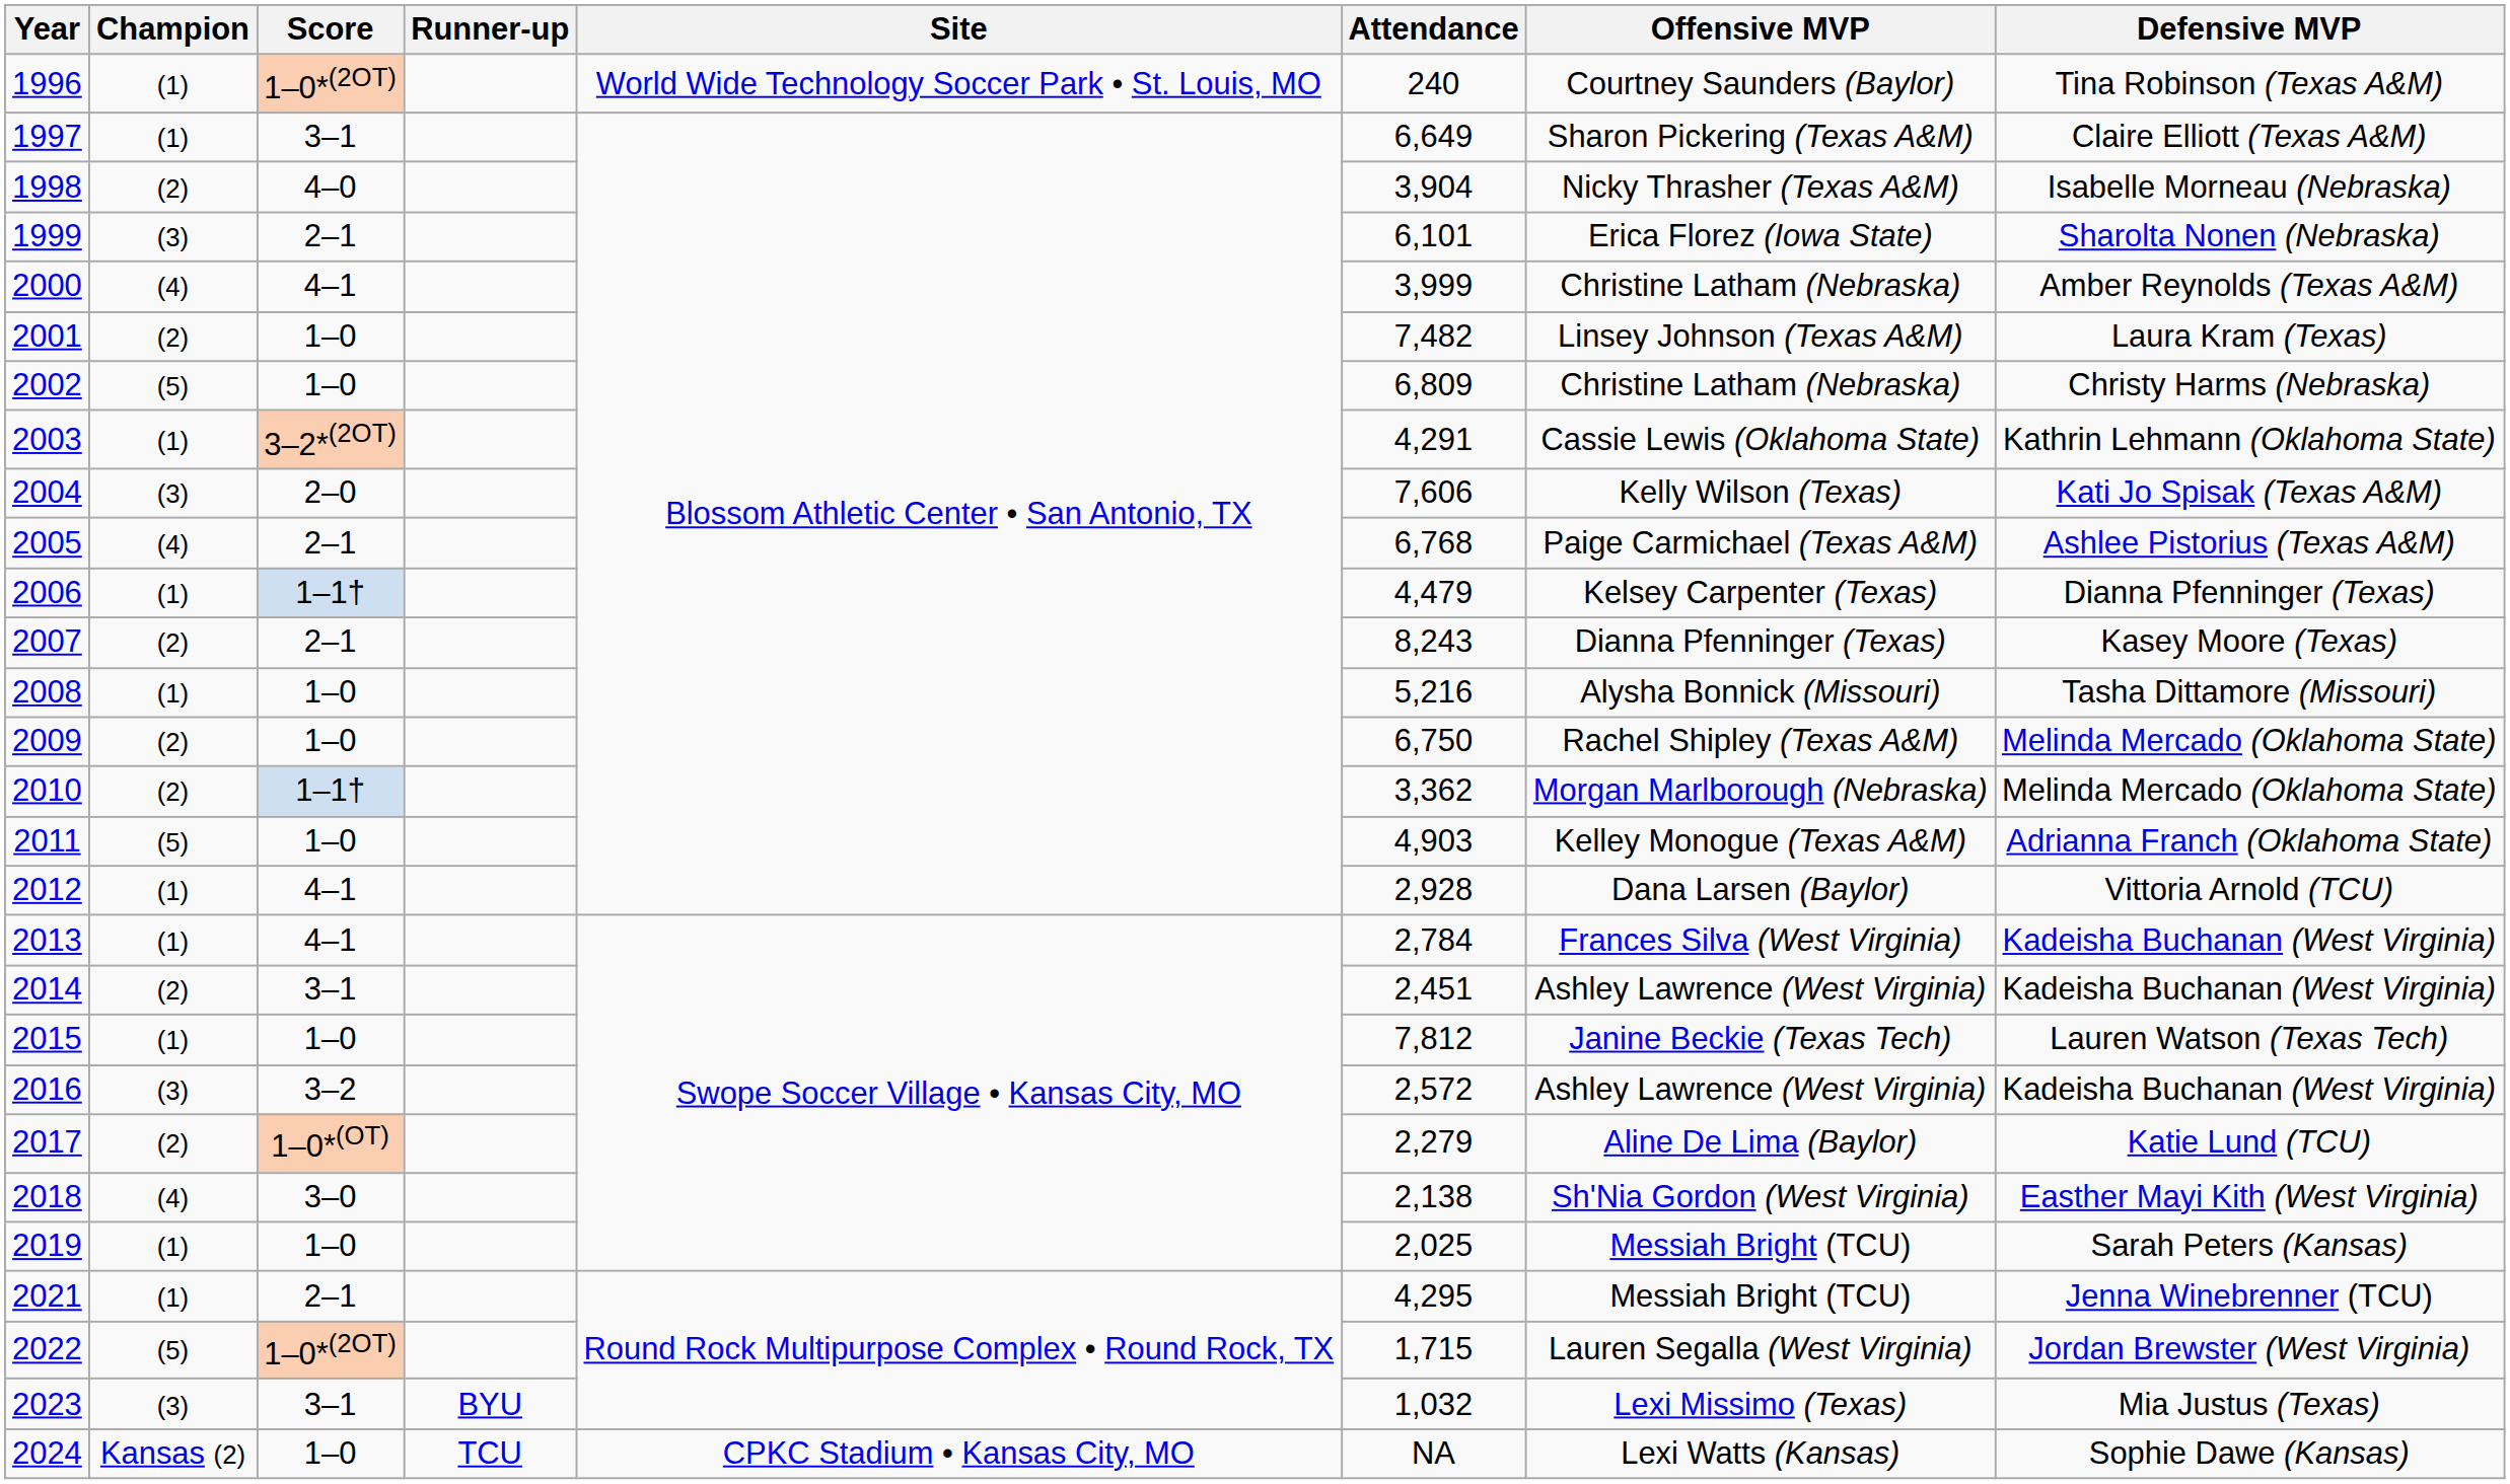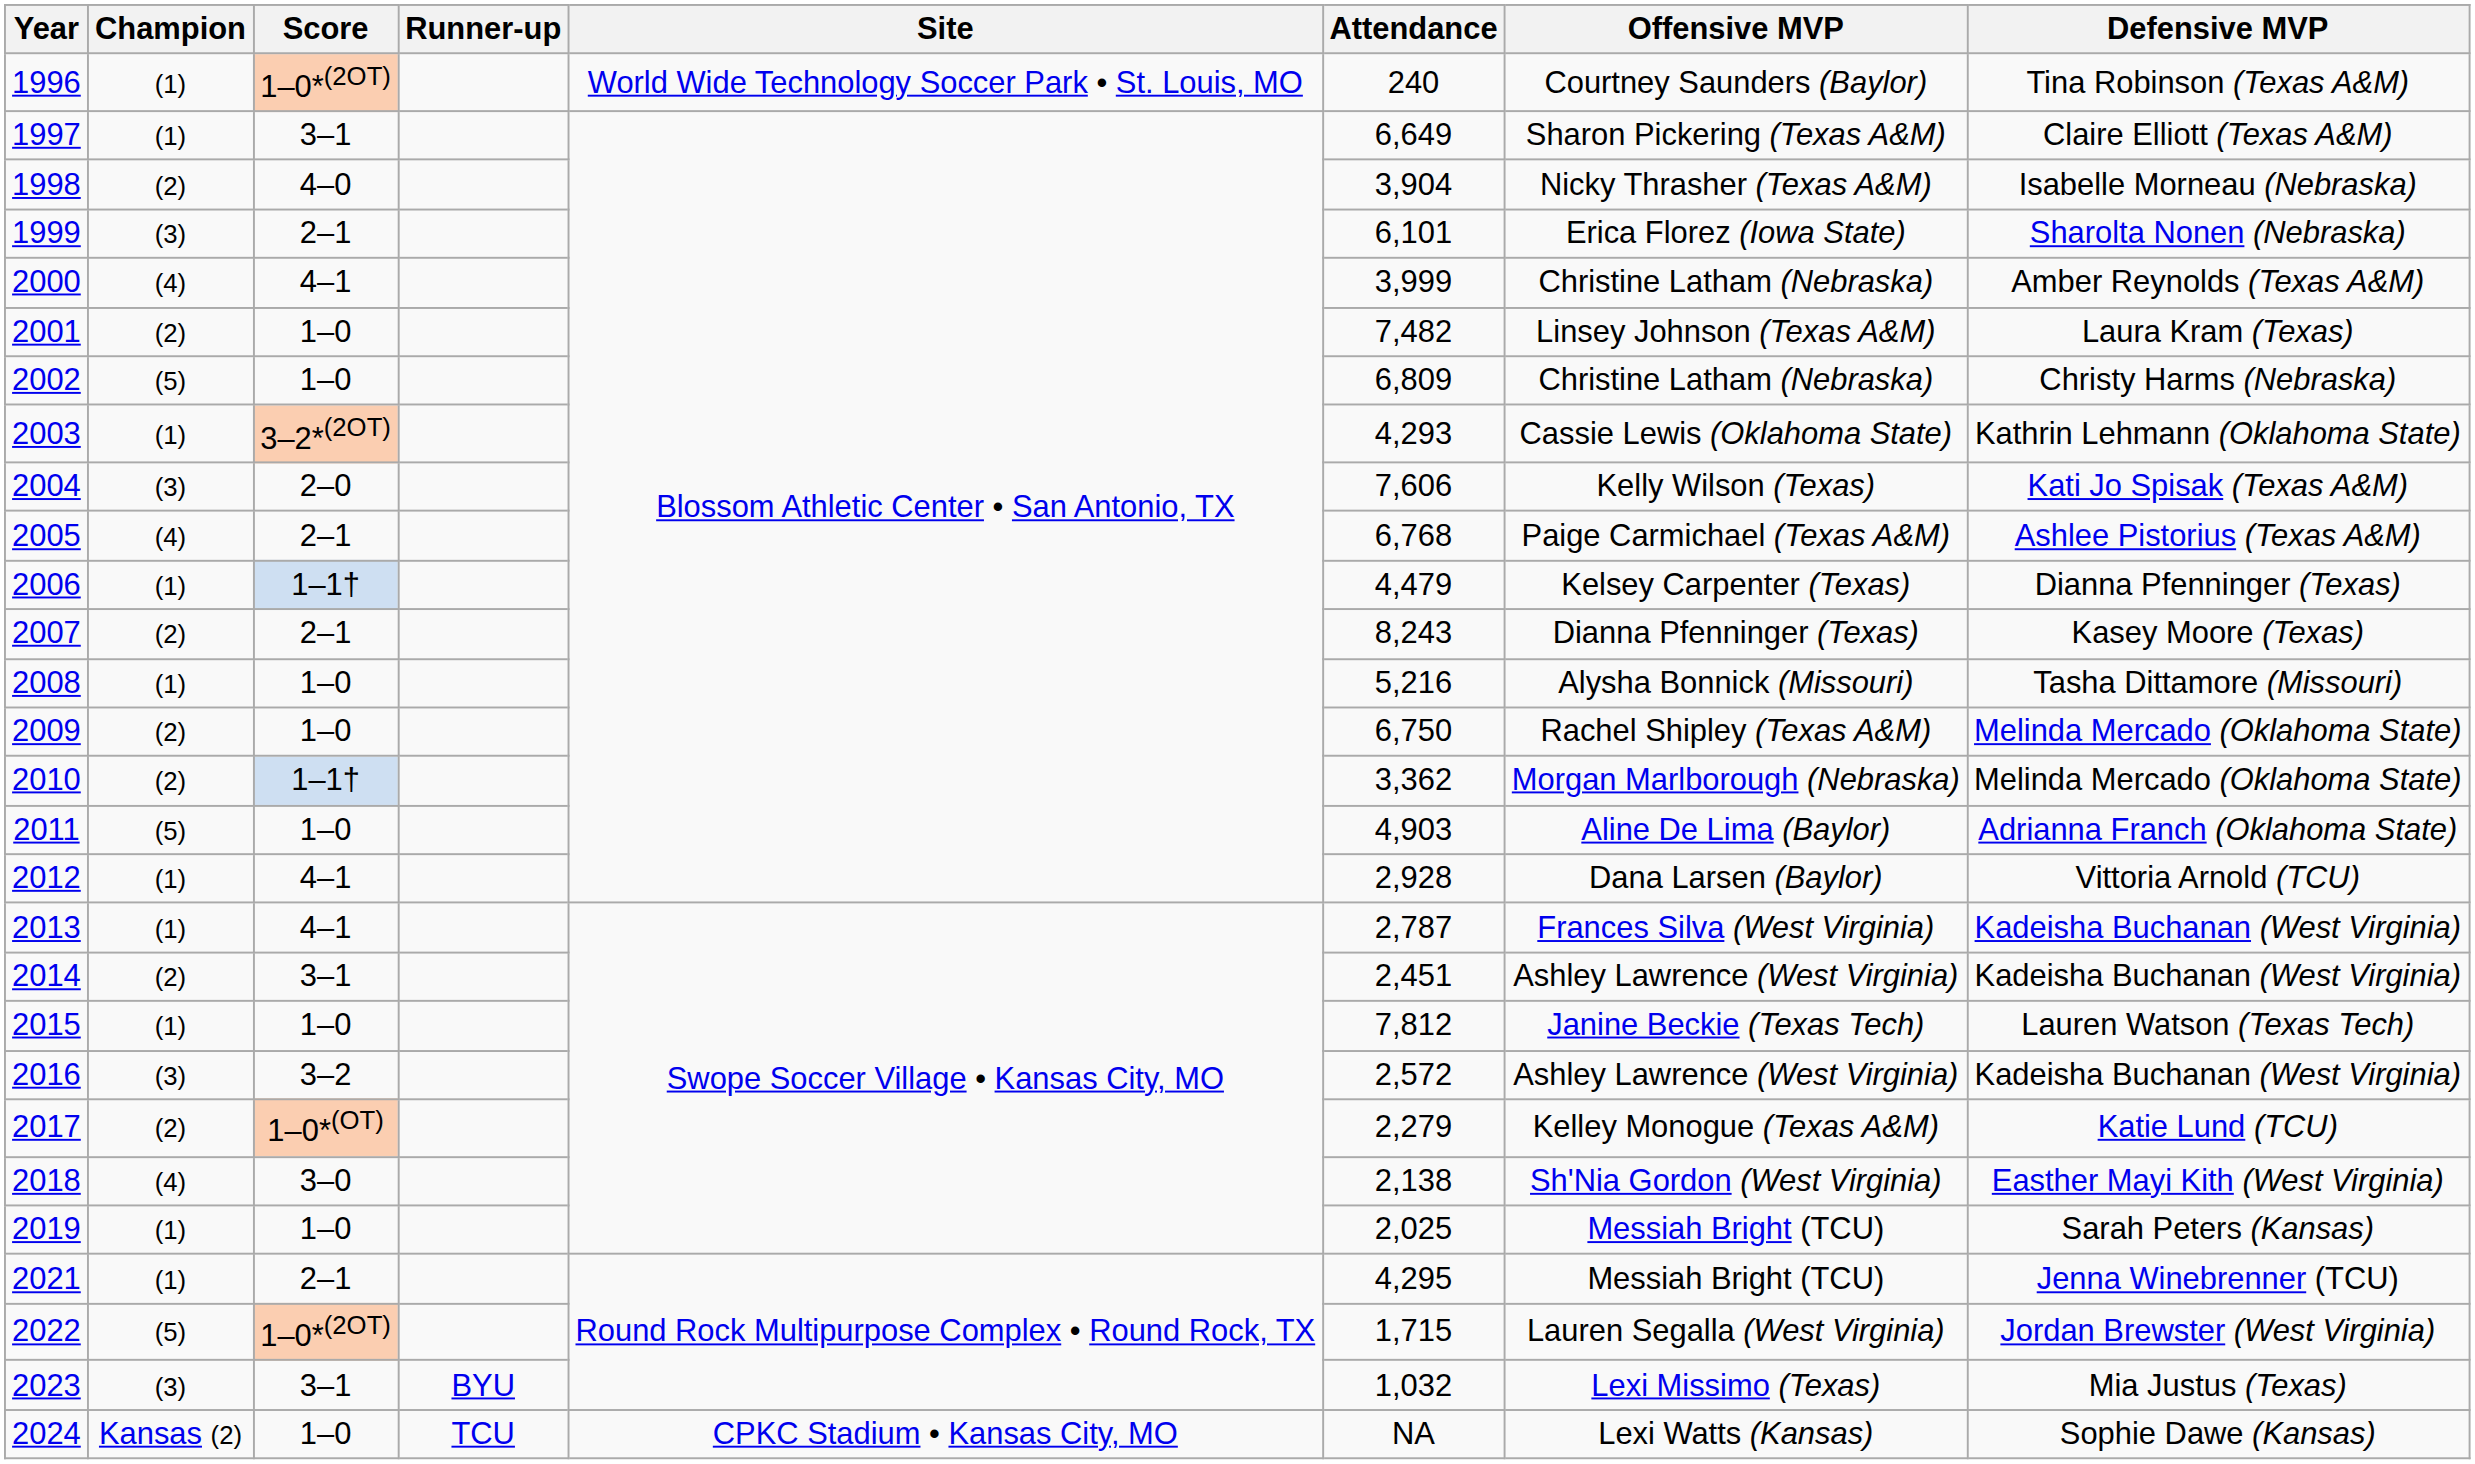2003 | Attendance: 4,291 -> 4,293
2011 | Offensive MVP: Kelley Monogue (Texas A&M) -> Aline De Lima (Baylor)
2013 | Attendance: 2,784 -> 2,787
2017 | Offensive MVP: Aline De Lima (Baylor) -> Kelley Monogue (Texas A&M)
